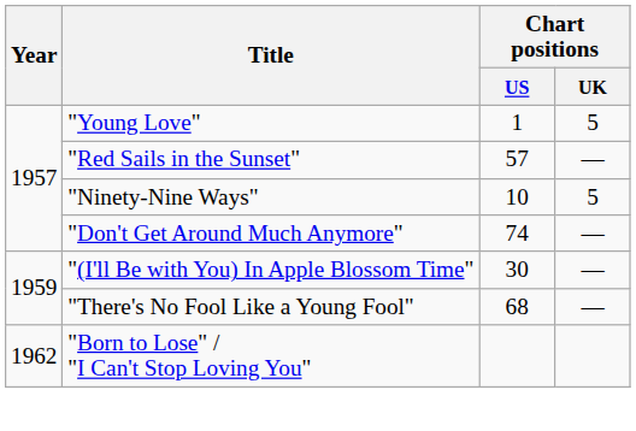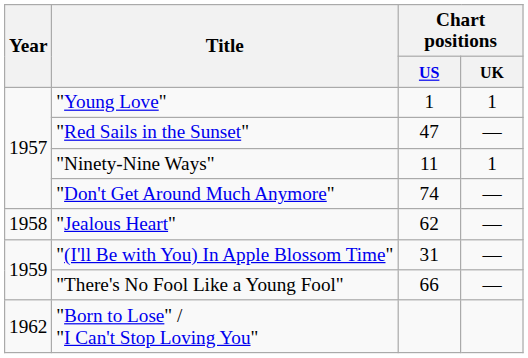"Young Love" | Chart positions / UK: 5 -> 1
"Red Sails in the Sunset" | Chart positions / US: 57 -> 47
"Ninety-Nine Ways" | Chart positions / US: 10 -> 11
"Ninety-Nine Ways" | Chart positions / UK: 5 -> 1
+ row: 1958 | "Jealous Heart" | 62 | —
"(I'll Be with You) In Apple Blossom Time" | Chart positions / US: 30 -> 31
"There's No Fool Like a Young Fool" | Chart positions / US: 68 -> 66
